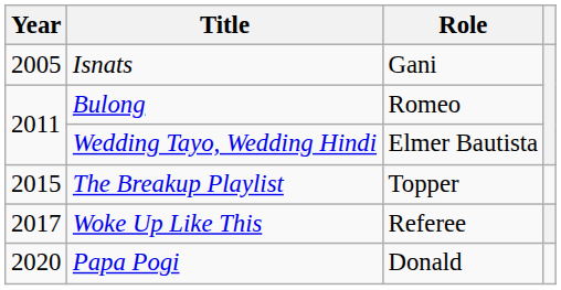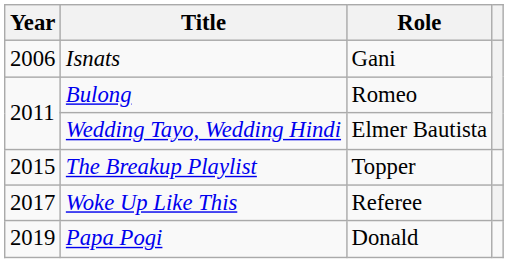Isnats | Year: 2005 -> 2006
Papa Pogi | Year: 2020 -> 2019
